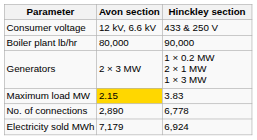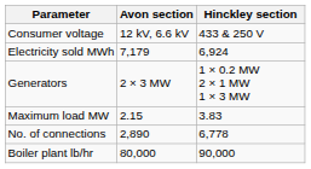rows swapped: Boiler plant lb/hr <-> Electricity sold MWh
Maximum load MW | Avon section: gold background -> no background
